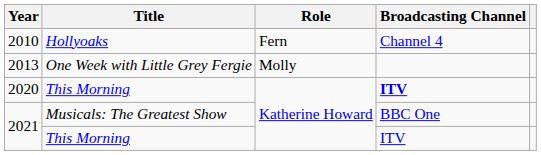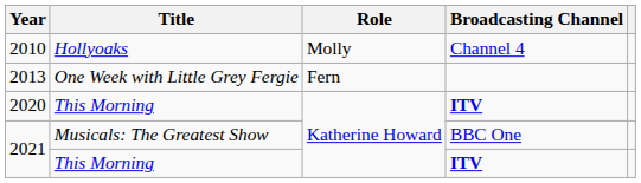2010 | Role: Fern -> Molly
2013 | Role: Molly -> Fern
2021 / This Morning | Broadcasting Channel: normal -> bold
